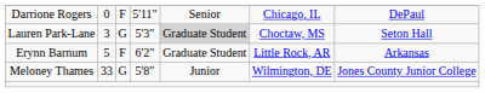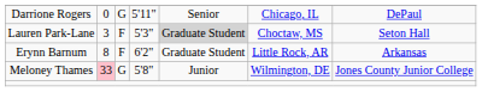Darrione Rogers | column 3: F -> G
Lauren Park-Lane | column 3: G -> F
Erynn Barnum | column 2: 5 -> 8
Meloney Thames | column 2: no background -> pink background
